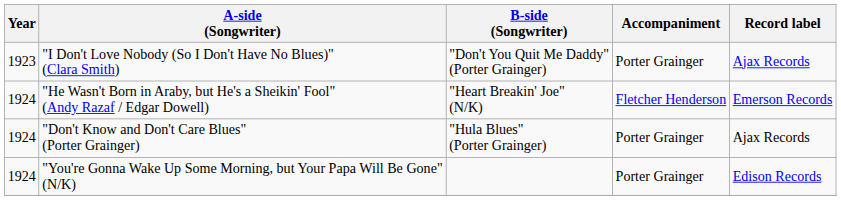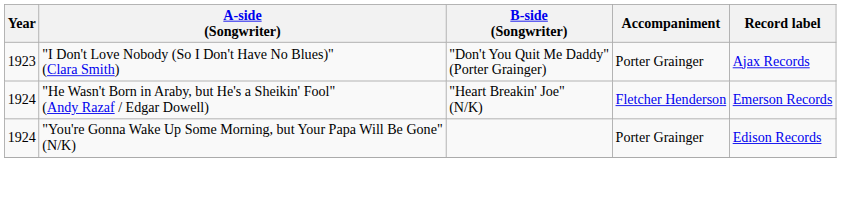- row: 1924 | "Don't Know and Don't Care Blues" (Porter Grainger) | "Hula Blues" (Porter Grainger) | Porter Grainger | Ajax Records
